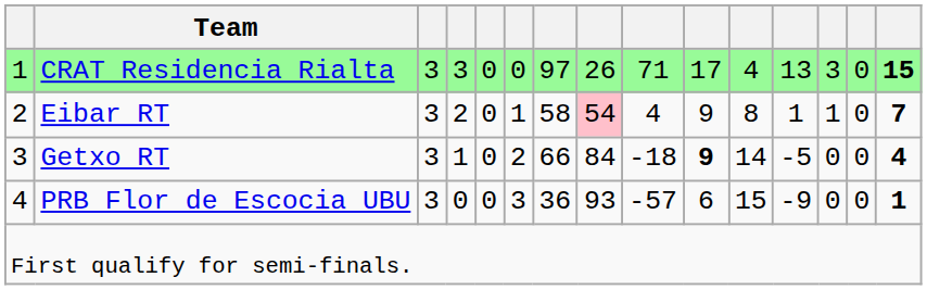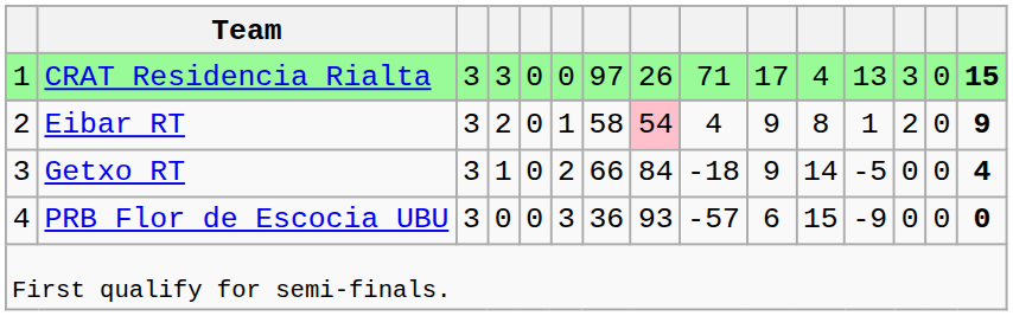Eibar RT | column 13: 1 -> 2
Eibar RT | column 15: 7 -> 9
Getxo RT | column 10: bold -> normal
PRB Flor de Escocia UBU | column 15: 1 -> 0
